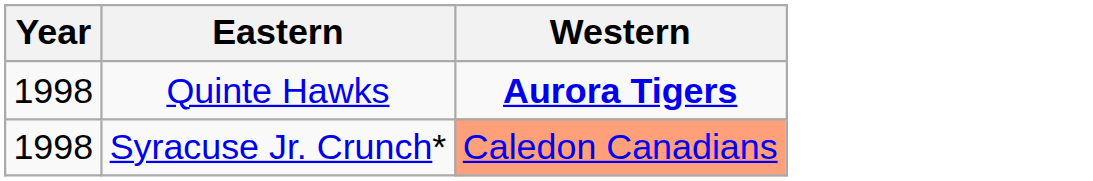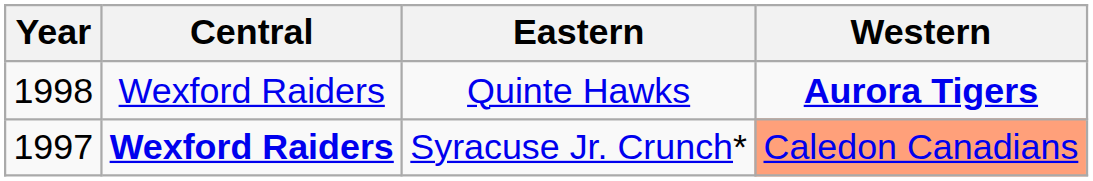+ column: Central | Wexford Raiders | Wexford Raiders
Syracuse Jr. Crunch* | Year: 1998 -> 1997
